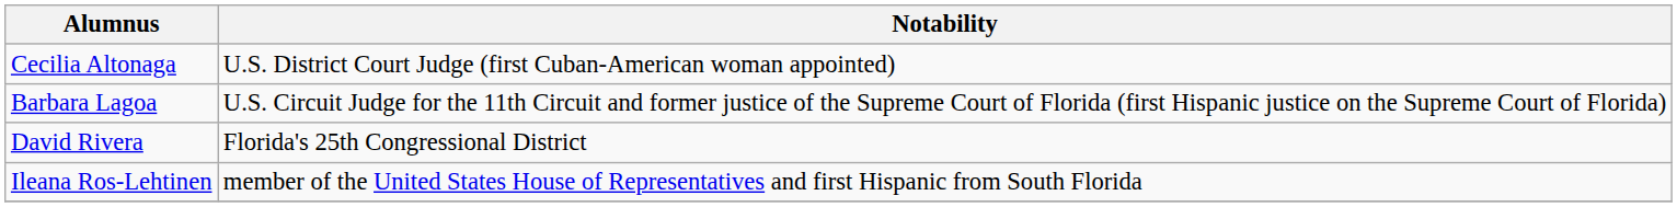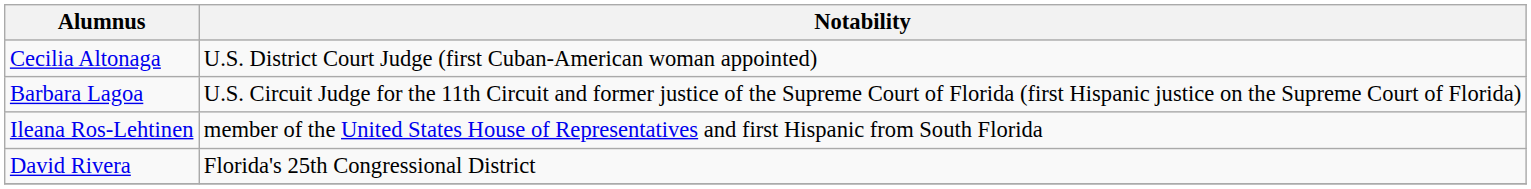rows swapped: David Rivera <-> Ileana Ros-Lehtinen
